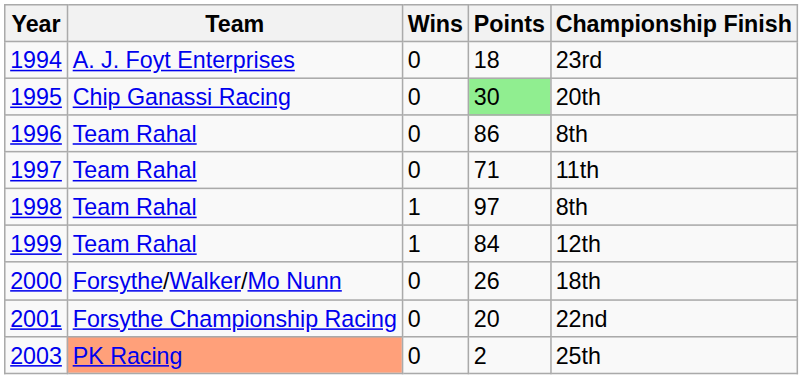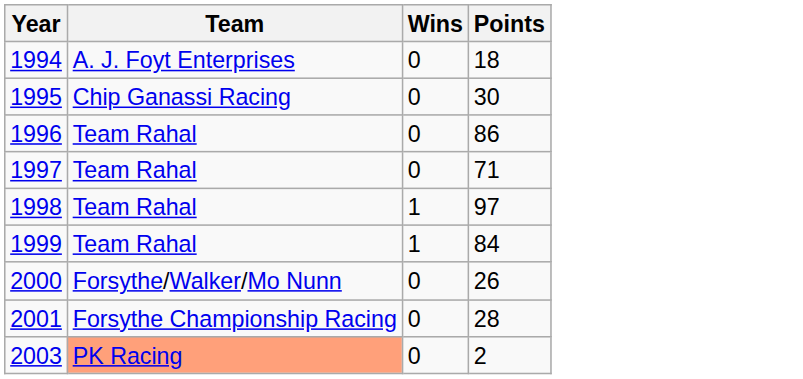- column: Championship Finish | 23rd | 20th | 8th | 11th | 8th | 12th | 18th | 22nd | 25th
1995 | Points: lightgreen background -> no background
2001 | Points: 20 -> 28
